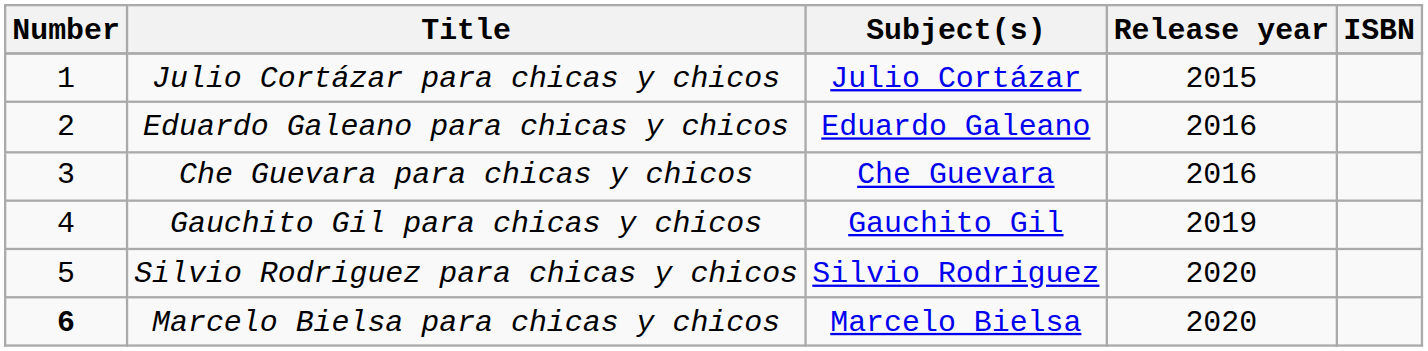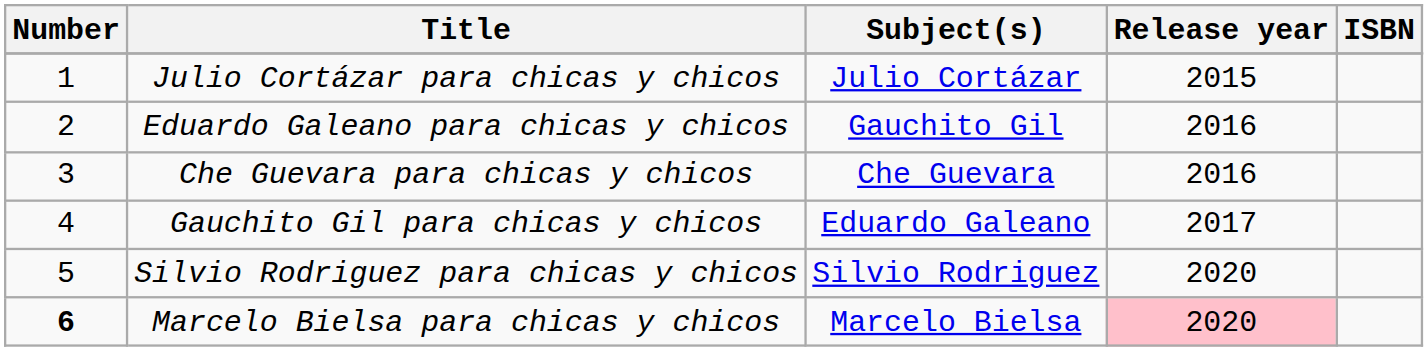Eduardo Galeano para chicas y chicos | Subject(s): Eduardo Galeano -> Gauchito Gil
Gauchito Gil para chicas y chicos | Subject(s): Gauchito Gil -> Eduardo Galeano
Gauchito Gil para chicas y chicos | Release year: 2019 -> 2017
Marcelo Bielsa para chicas y chicos | Release year: no background -> pink background
